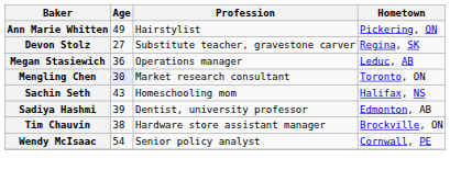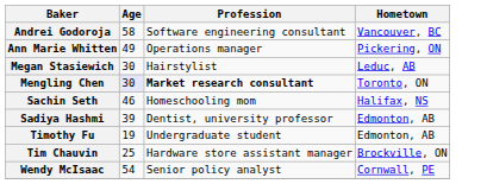+ row: Andrei Godoroja | 58 | Software engineering consultant | Vancouver, BC
Ann Marie Whitten | Profession: Hairstylist -> Operations manager
- row: Devon Stolz | 27 | Substitute teacher, gravestone carver | Regina, SK
Megan Stasiewich | Age: 36 -> 30
Megan Stasiewich | Profession: Operations manager -> Hairstylist
Mengling Chen | Profession: normal -> bold
Sachin Seth | Age: 43 -> 46
+ row: Timothy Fu | 19 | Undergraduate student | Edmonton, AB
Tim Chauvin | Age: 38 -> 25
